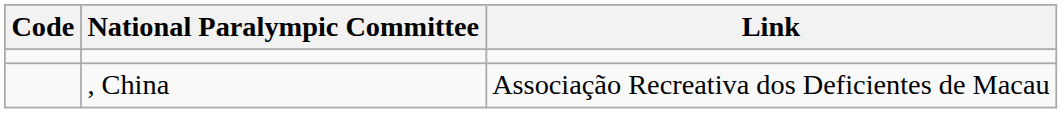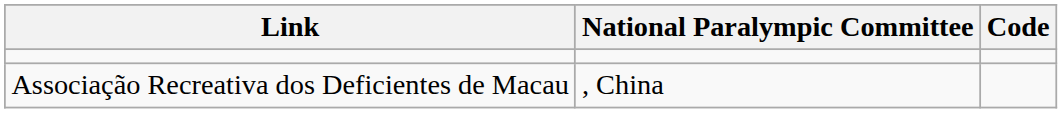columns swapped: Code <-> Link
